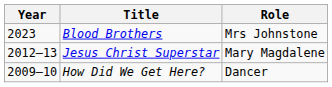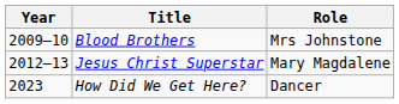Blood Brothers | Year: 2023 -> 2009–10
How Did We Get Here? | Year: 2009–10 -> 2023
